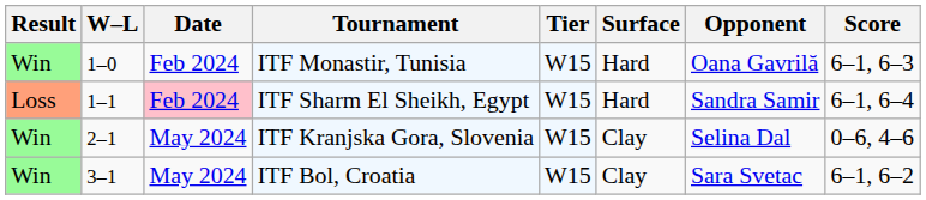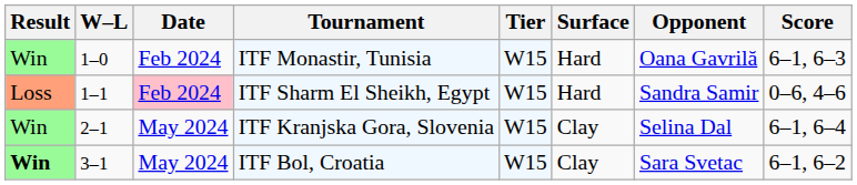ITF Sharm El Sheikh, Egypt | Score: 6–1, 6–4 -> 0–6, 4–6
ITF Kranjska Gora, Slovenia | Score: 0–6, 4–6 -> 6–1, 6–4
ITF Bol, Croatia | Result: normal -> bold
